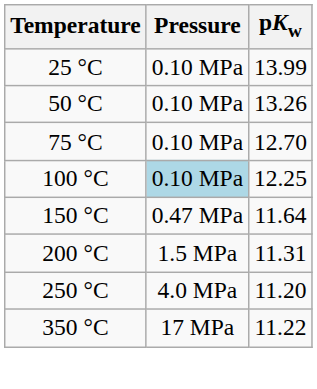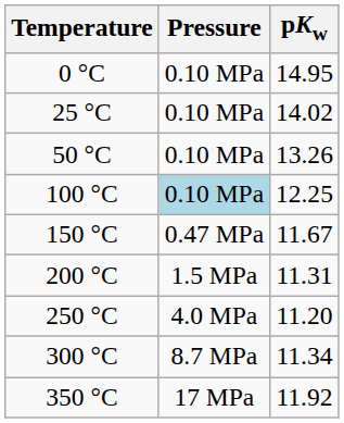+ row: 0 °C | 0.10 MPa | 14.95
25 °C | pKw: 13.99 -> 14.02
- row: 75 °C | 0.10 MPa | 12.70
150 °C | pKw: 11.64 -> 11.67
+ row: 300 °C | 8.7 MPa | 11.34
350 °C | pKw: 11.22 -> 11.92
